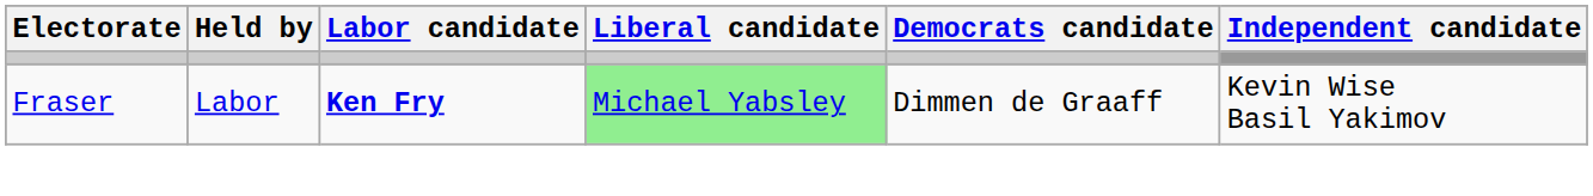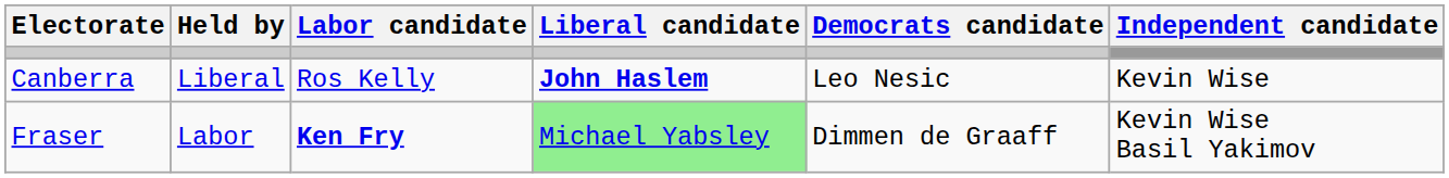+ row: Canberra | Liberal | Ros Kelly | John Haslem | Leo Nesic | Kevin Wise
